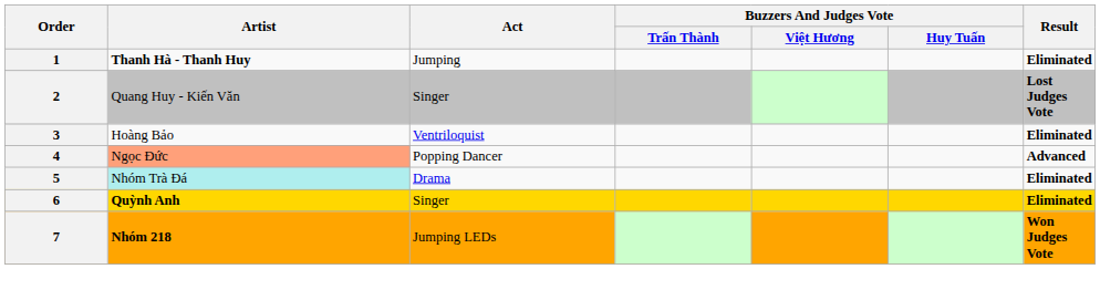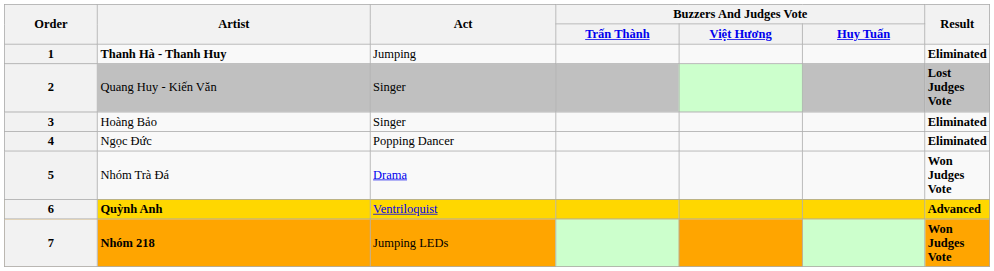3 | Act: Ventriloquist -> Singer
4 | Artist: lightsalmon background -> no background
4 | Result: Advanced -> Eliminated
5 | Artist: paleturquoise background -> no background
5 | Result: Eliminated -> Won Judges Vote
6 | Act: Singer -> Ventriloquist
6 | Result: Eliminated -> Advanced
